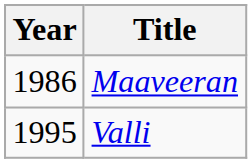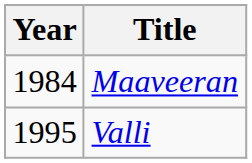Maaveeran | Year: 1986 -> 1984
